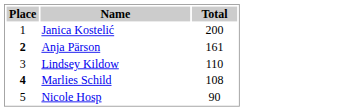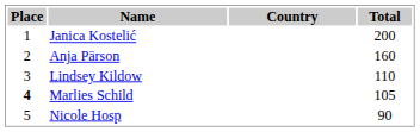+ column: Country
Anja Pärson | Place: bold -> normal
Anja Pärson | Total: 161 -> 160
Marlies Schild | Total: 108 -> 105
